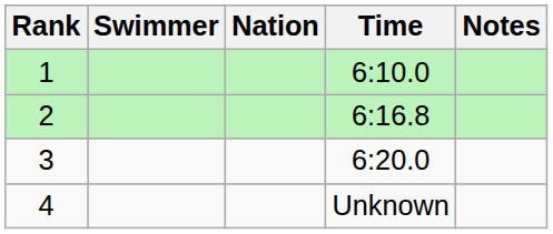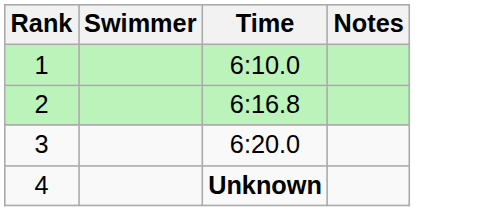- column: Nation
4 | Time: normal -> bold
